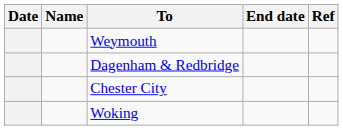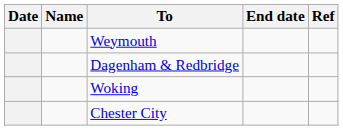rows swapped: Woking <-> Chester City
